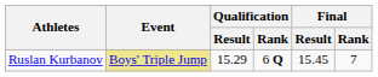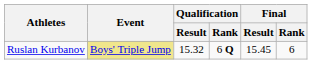Ruslan Kurbanov | Qualification / Result: 15.29 -> 15.32
Ruslan Kurbanov | Final / Rank: 7 -> 6
